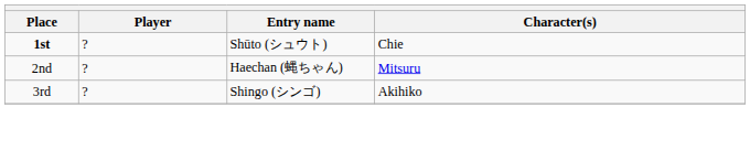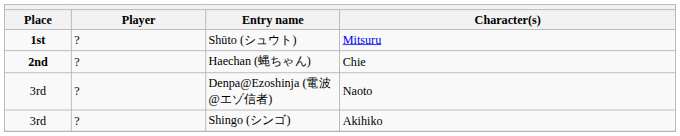Shūto (シュウト) | Character(s): Chie -> Mitsuru
Haechan (蝿ちゃん) | Place: normal -> bold
Haechan (蝿ちゃん) | Character(s): Mitsuru -> Chie
+ row: 3rd | ? | Denpa@Ezoshinja (電波@エゾ信者) | Naoto
